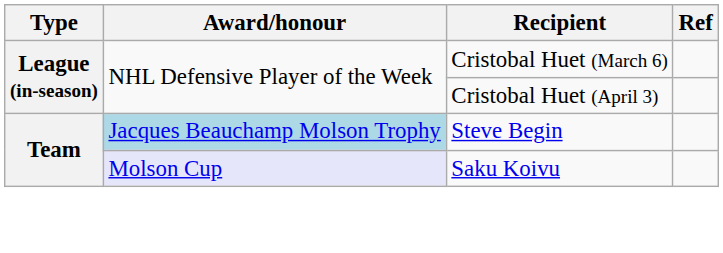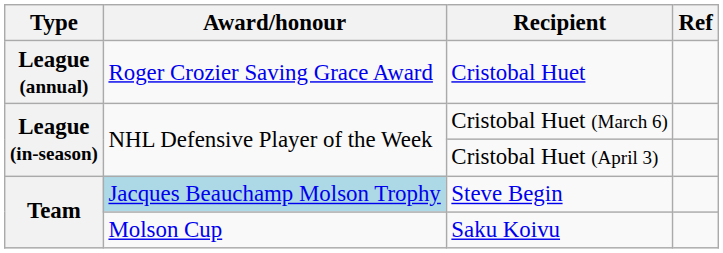+ row: League (annual) | Roger Crozier Saving Grace Award | Cristobal Huet
Saku Koivu | Award/honour: lavender background -> no background
